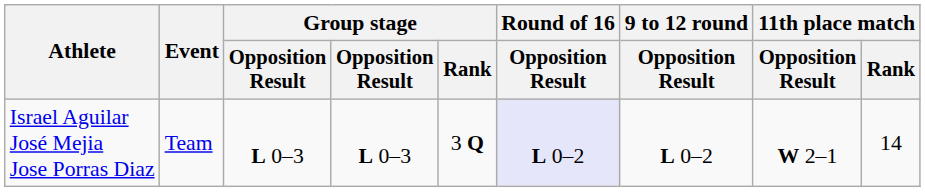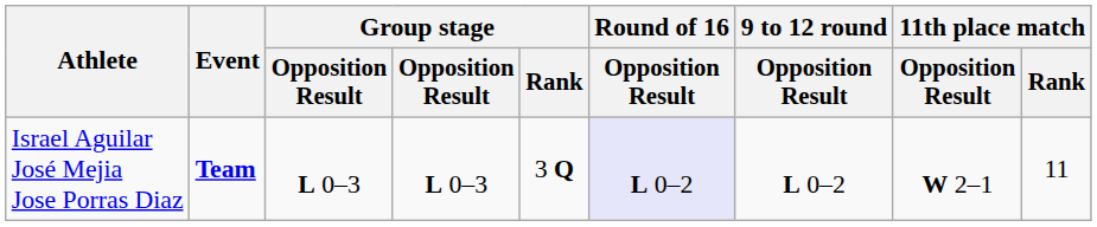Israel Aguilar José Mejia Jose Porras Diaz | Event: normal -> bold
Israel Aguilar José Mejia Jose Porras Diaz | 11th place match / Rank: 14 -> 11
